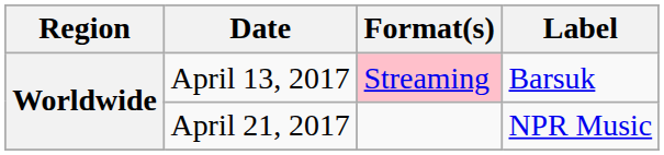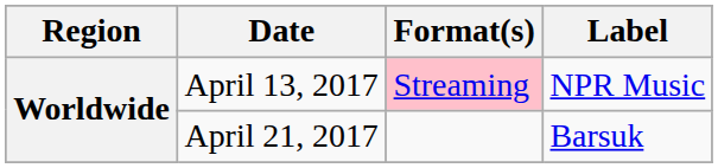April 13, 2017 | Label: Barsuk -> NPR Music
April 21, 2017 | Label: NPR Music -> Barsuk
